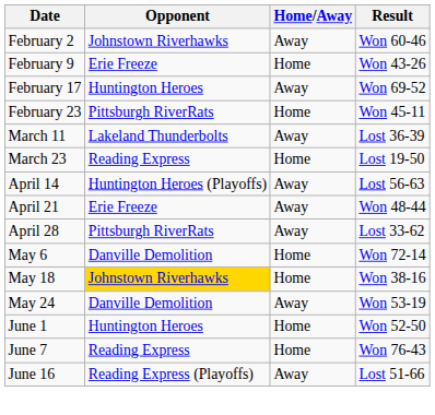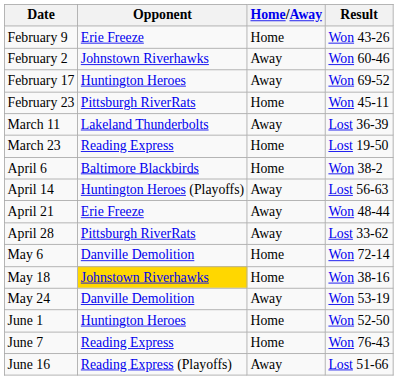rows swapped: February 2 <-> February 9
+ row: April 6 | Baltimore Blackbirds | Home | Won 38-2
